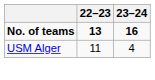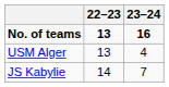USM Alger | 22–23: 11 -> 13
+ row: JS Kabylie | 14 | 7
